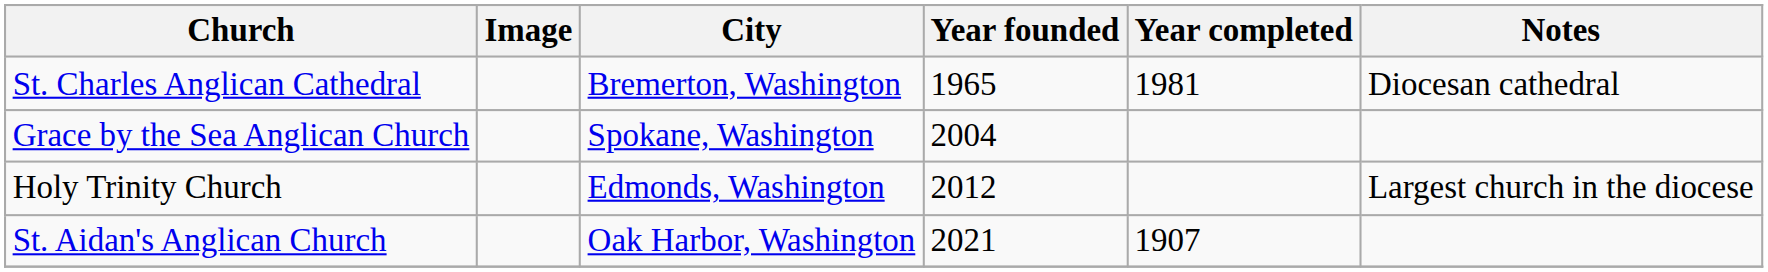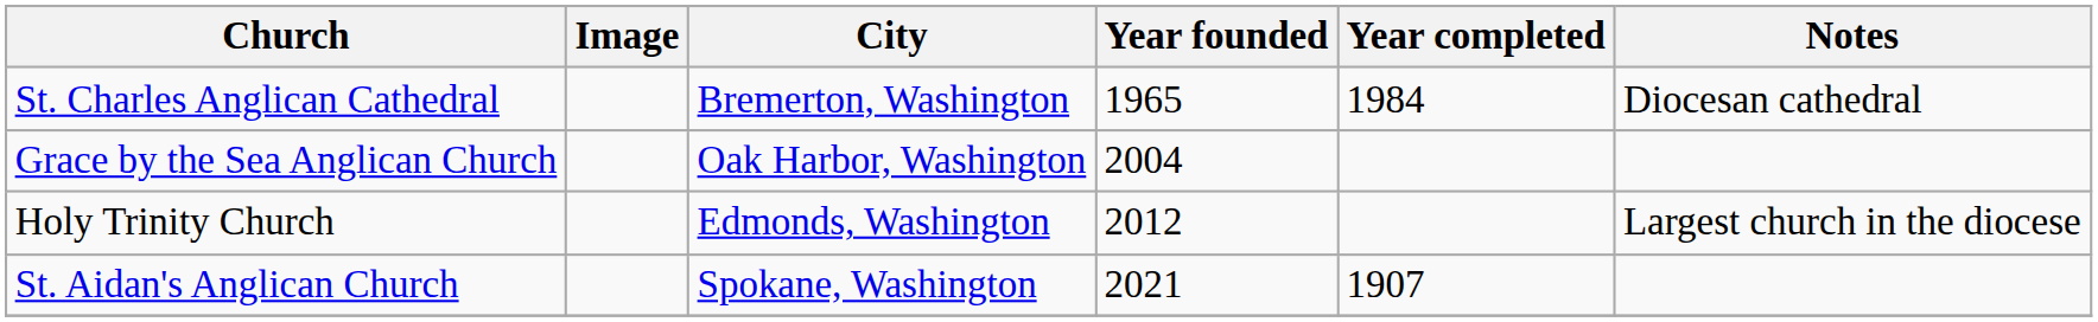St. Charles Anglican Cathedral | Year completed: 1981 -> 1984
Grace by the Sea Anglican Church | City: Spokane, Washington -> Oak Harbor, Washington
St. Aidan's Anglican Church | City: Oak Harbor, Washington -> Spokane, Washington
